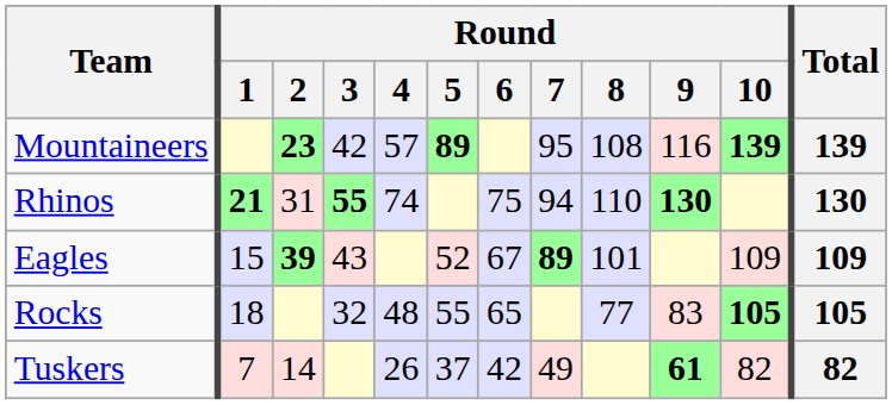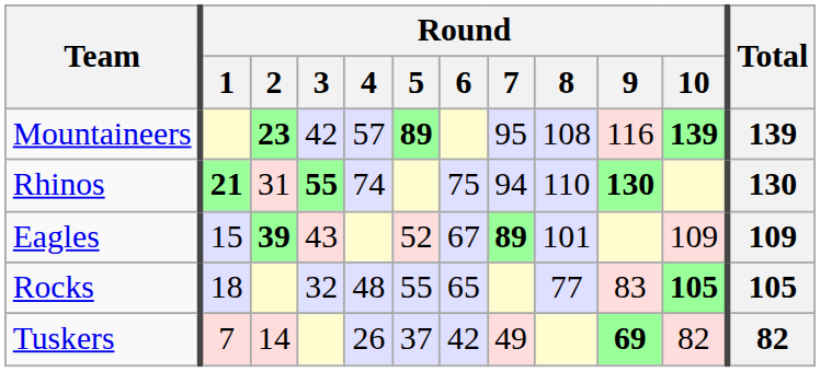Tuskers | Round / 9: 61 -> 69
